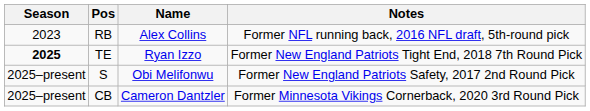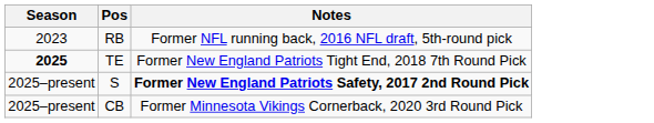- column: Name | Alex Collins | Ryan Izzo | Obi Melifonwu | Cameron Dantzler
S | Notes: normal -> bold
